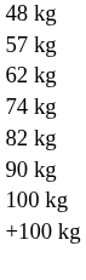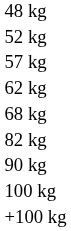+ row: 52 kg
+ row: 68 kg
- row: 74 kg
